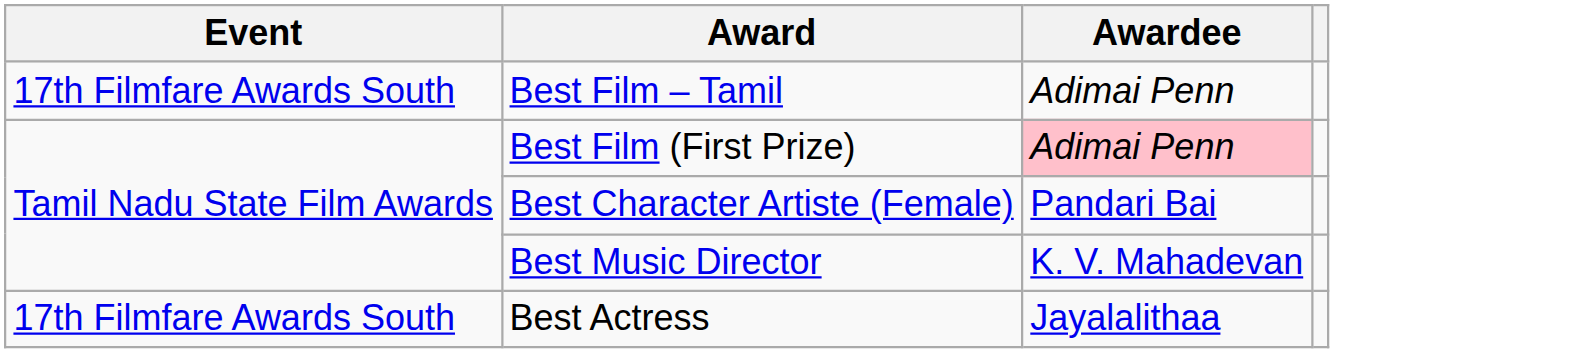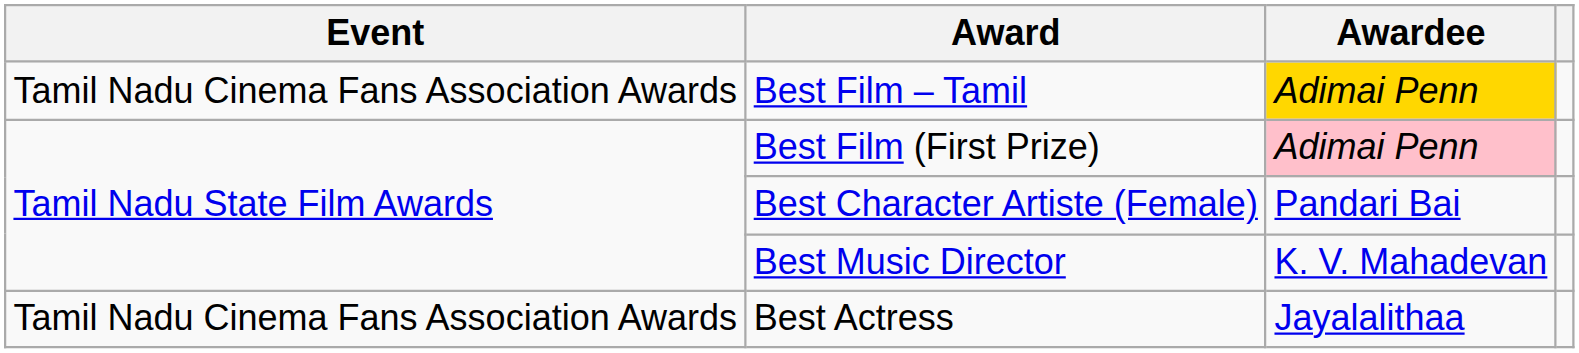Best Film – Tamil | Event: 17th Filmfare Awards South -> Tamil Nadu Cinema Fans Association Awards
Best Film – Tamil | Awardee: no background -> gold background
Best Actress | Event: 17th Filmfare Awards South -> Tamil Nadu Cinema Fans Association Awards
